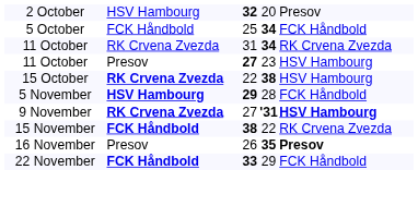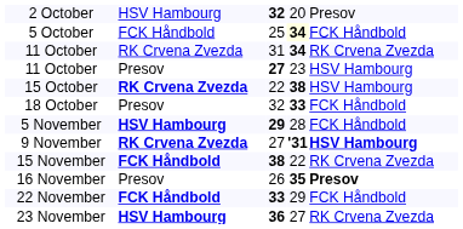5 October | column 4: no background -> lightyellow background
+ row: 18 October | Presov | 32 | 33 | FCK Håndbold
+ row: 23 November | HSV Hambourg | 36 | 27 | RK Crvena Zvezda
